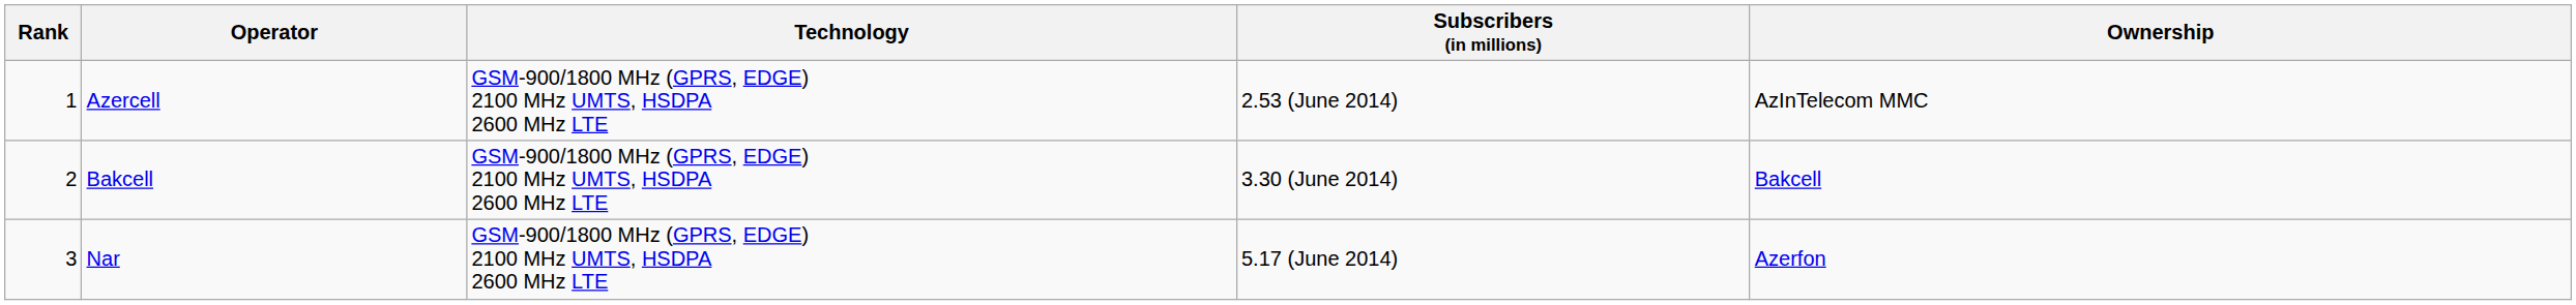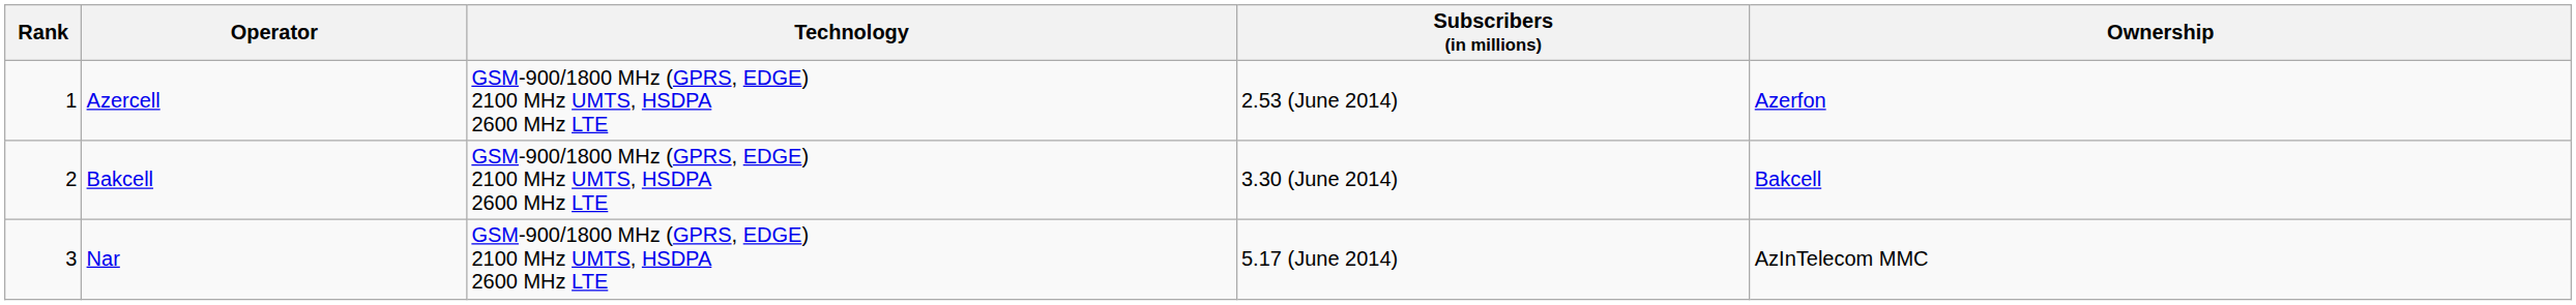Azercell | Ownership: AzInTelecom MMC -> Azerfon
Nar | Ownership: Azerfon -> AzInTelecom MMC
